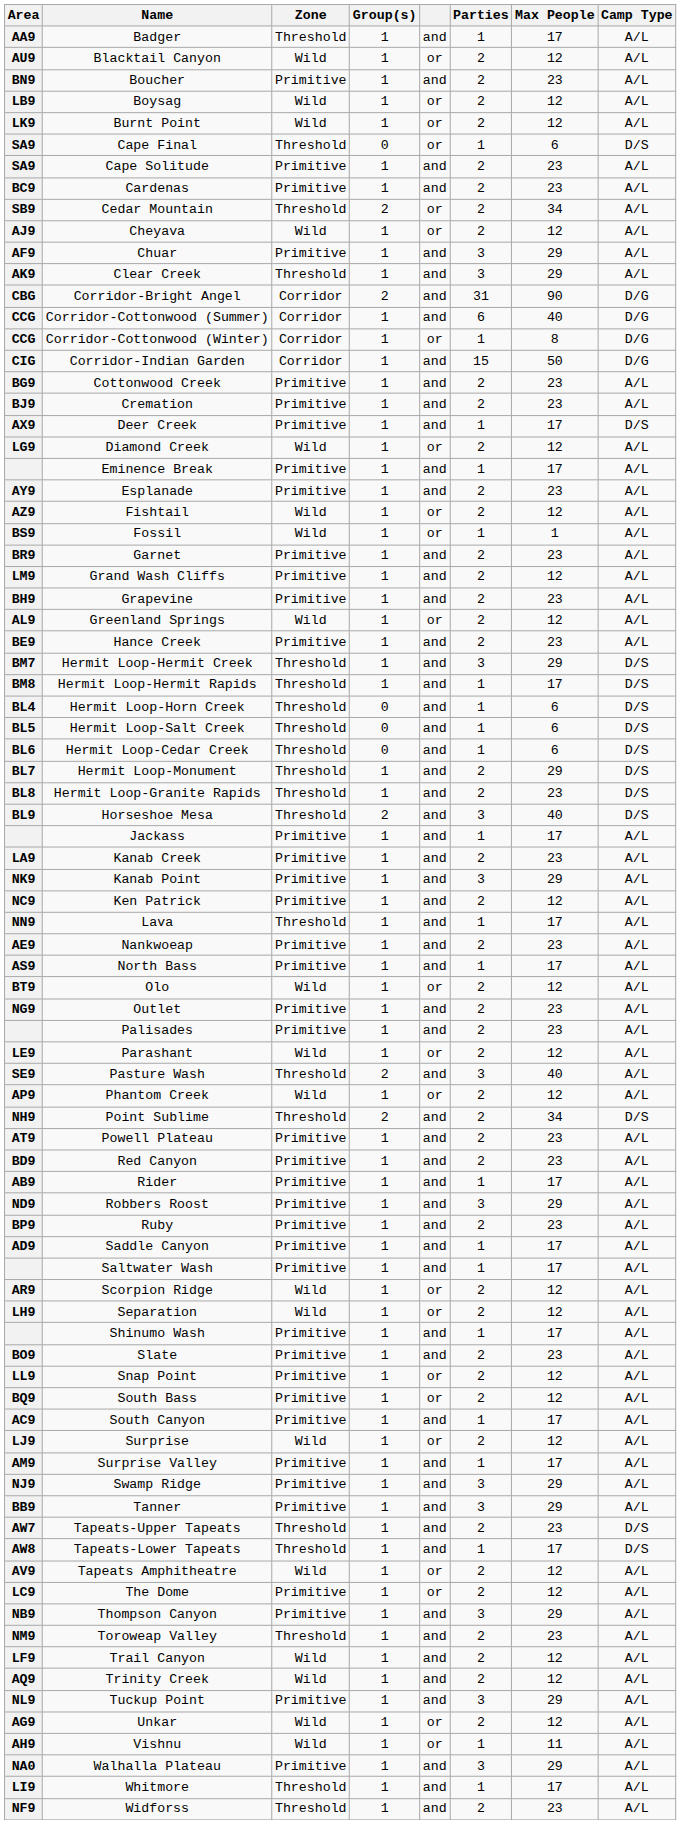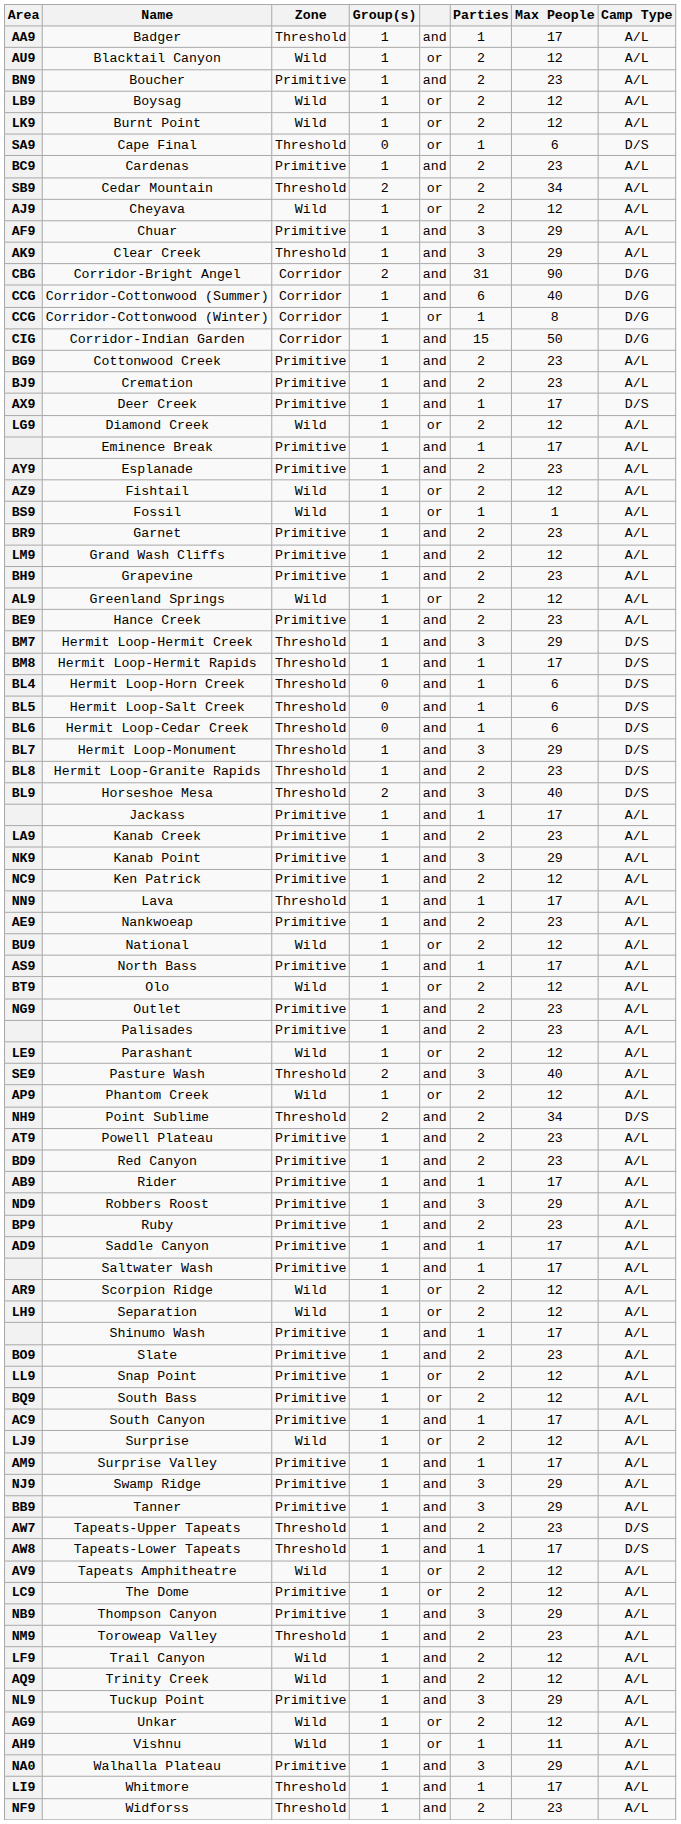- row: SA9 | Cape Solitude | Primitive | 1 | and | 2 | 23 | A/L
Hermit Loop-Monument | Parties: 2 -> 3
+ row: BU9 | National | Wild | 1 | or | 2 | 12 | A/L
